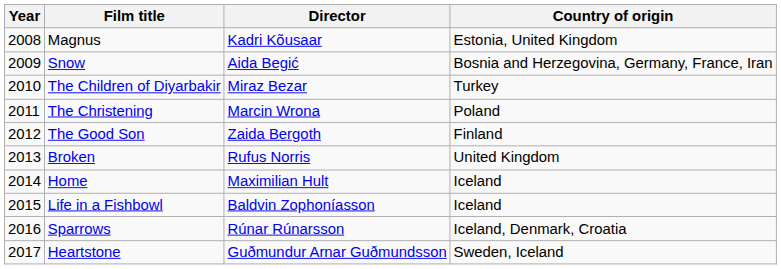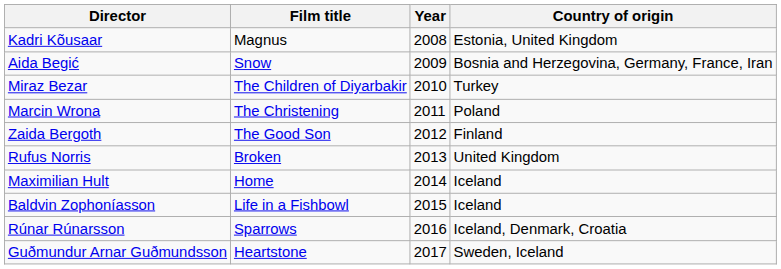columns swapped: Year <-> Director
